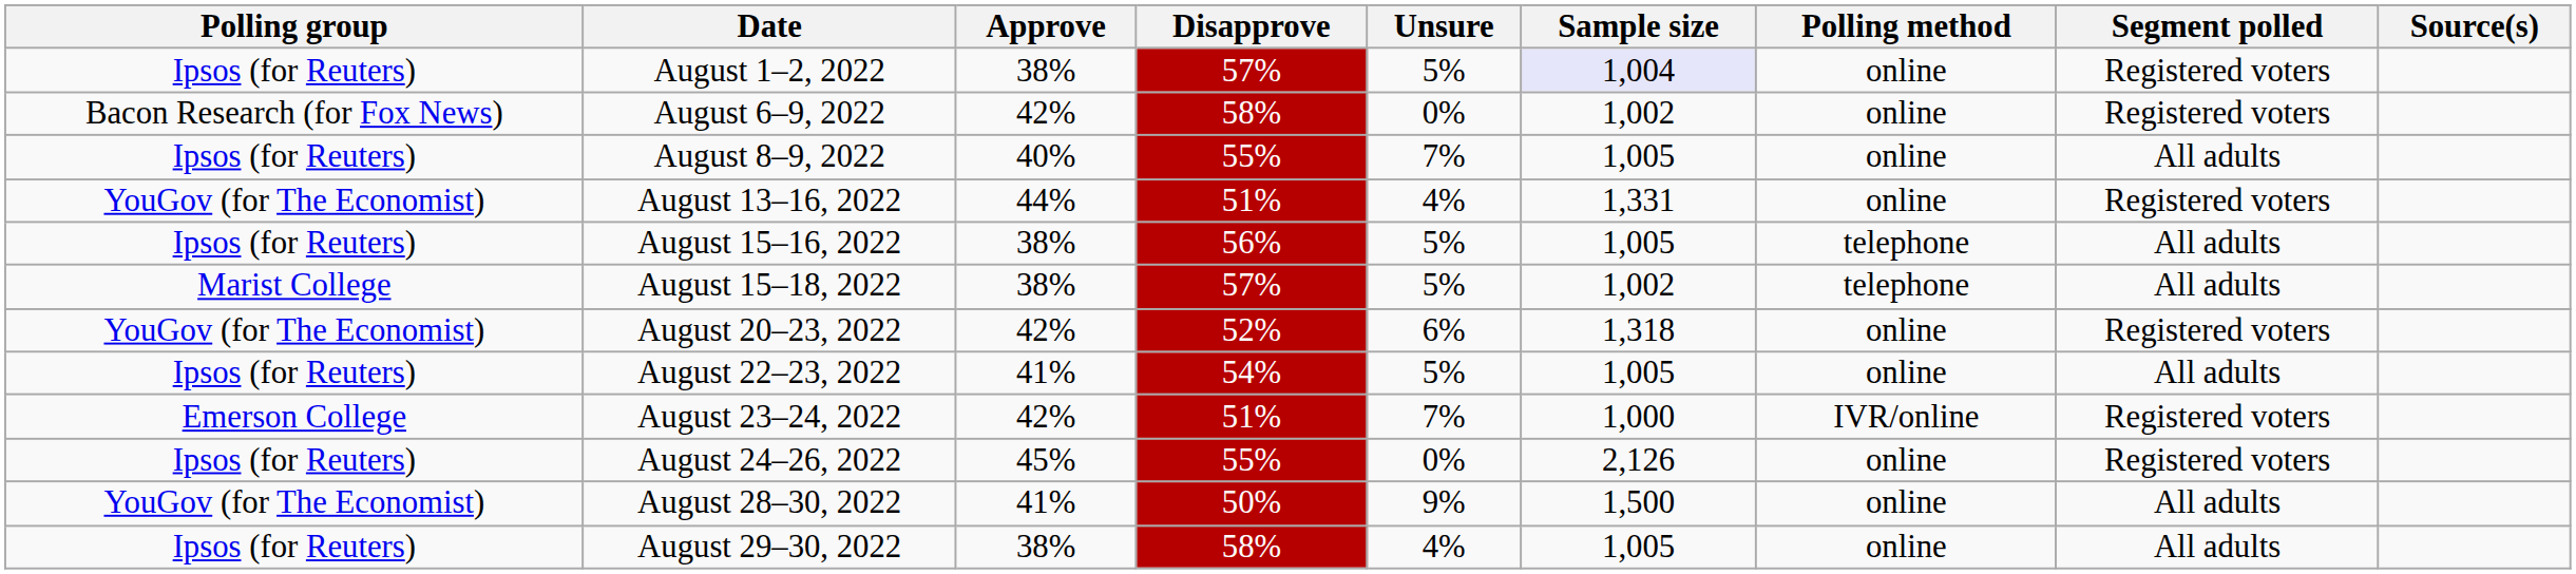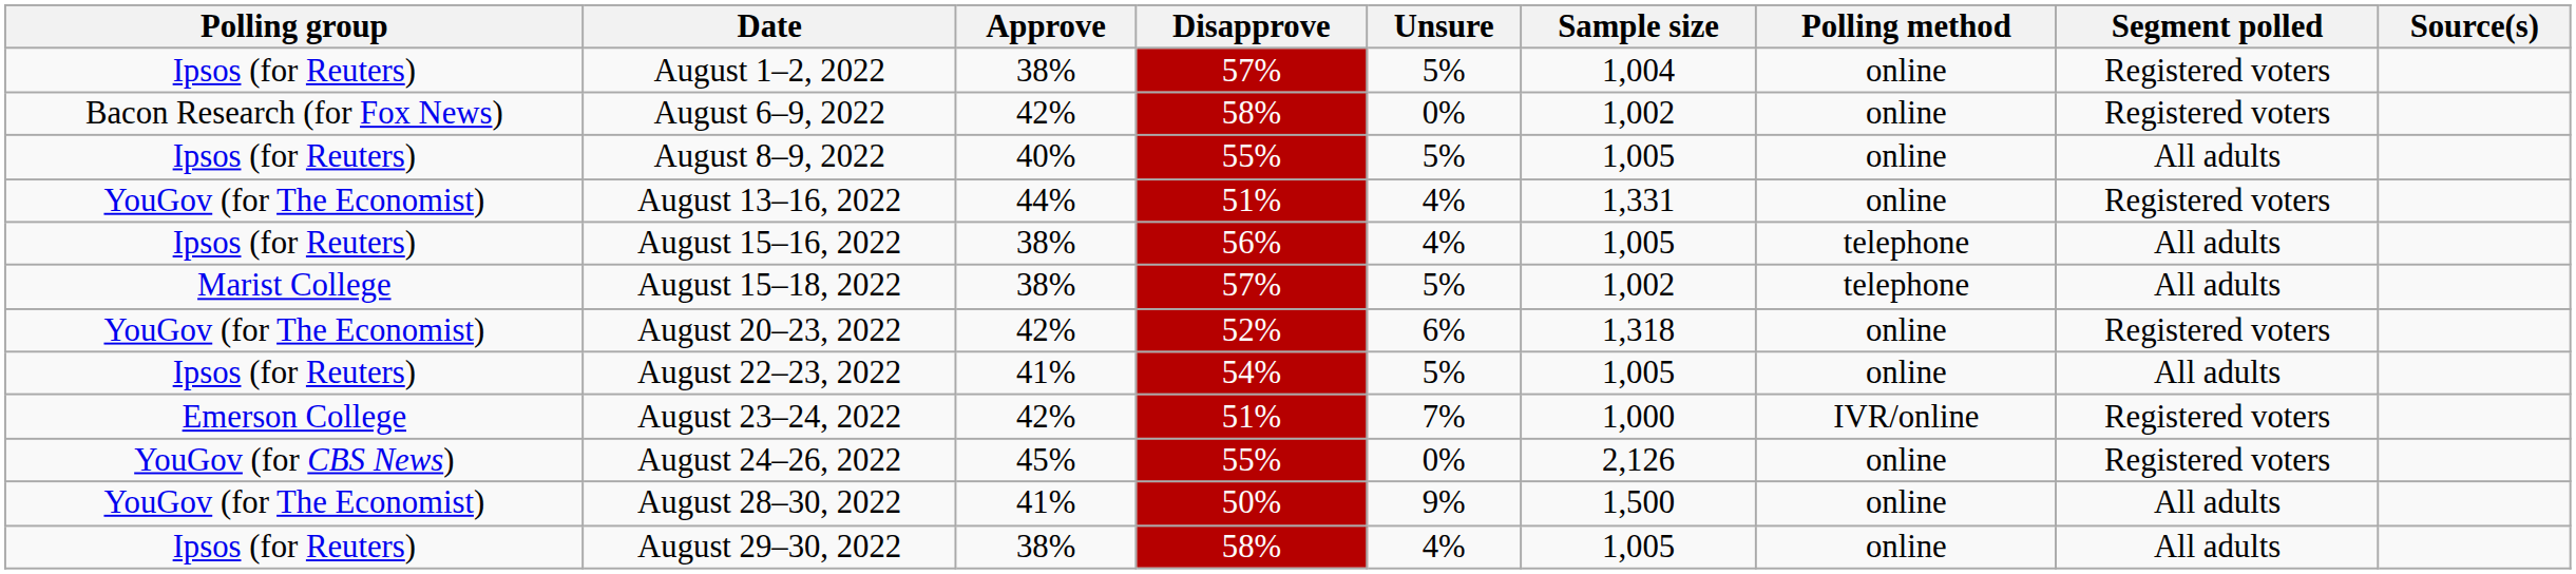August 1–2, 2022 | Sample size: lavender background -> no background
August 8–9, 2022 | Unsure: 7% -> 5%
August 15–16, 2022 | Unsure: 5% -> 4%
August 24–26, 2022 | Polling group: Ipsos (for Reuters) -> YouGov (for CBS News)
